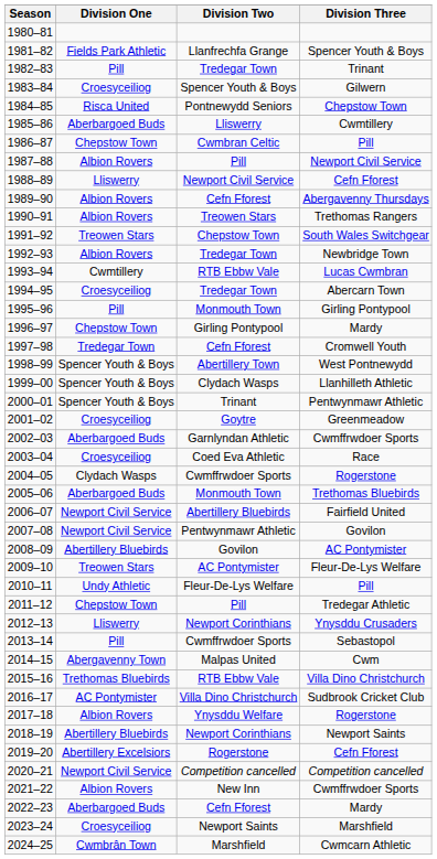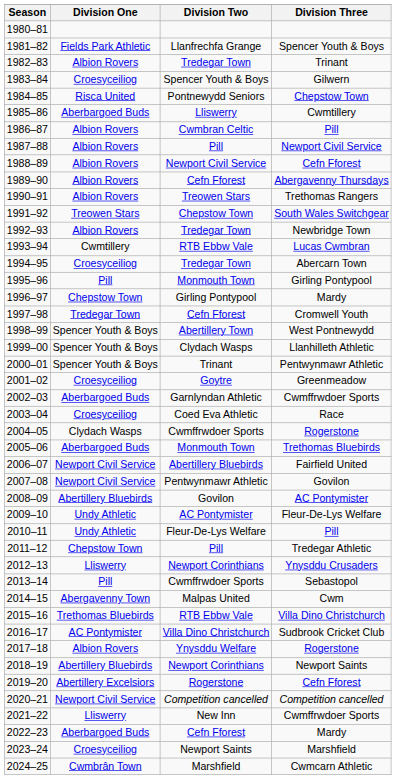1982–83 | Division One: Pill -> Albion Rovers
1986–87 | Division One: Chepstow Town -> Albion Rovers
1988–89 | Division One: Lliswerry -> Albion Rovers
2009–10 | Division One: Treowen Stars -> Undy Athletic
2021–22 | Division One: Albion Rovers -> Lliswerry
